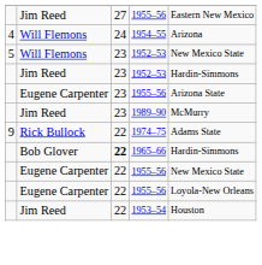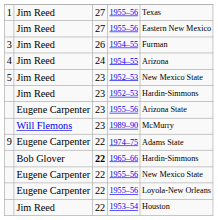+ row: 1 | Jim Reed | 27 | 1955–56 | Texas
+ row: 3 | Jim Reed | 26 | 1954–55 | Furman
4 / 1954–55 | column 2: Will Flemons -> Jim Reed
5 / 1952–53 | column 2: Will Flemons -> Jim Reed
1989–90 | column 2: Jim Reed -> Will Flemons
1974–75 | column 2: Rick Bullock -> Eugene Carpenter
